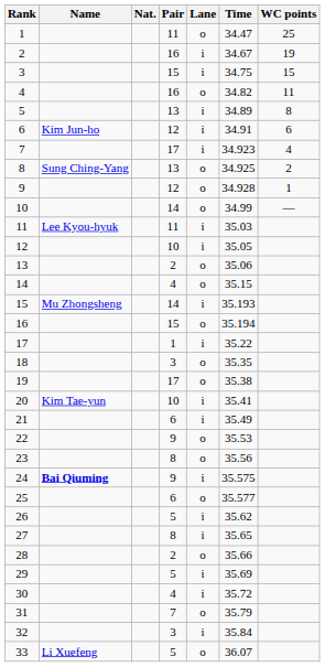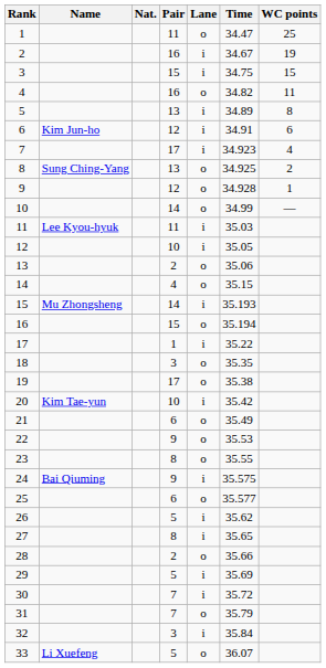20 | Time: 35.41 -> 35.42
21 | Lane: i -> o
23 | Time: 35.56 -> 35.55
24 | Name: bold -> normal
30 | Pair: 4 -> 7
